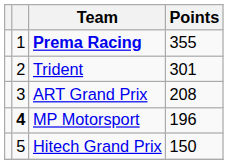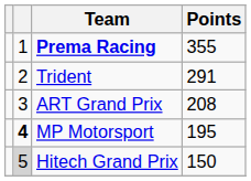Trident | Points: 301 -> 291
MP Motorsport | Points: 196 -> 195
Hitech Grand Prix | column 2: no background -> lightgrey background
